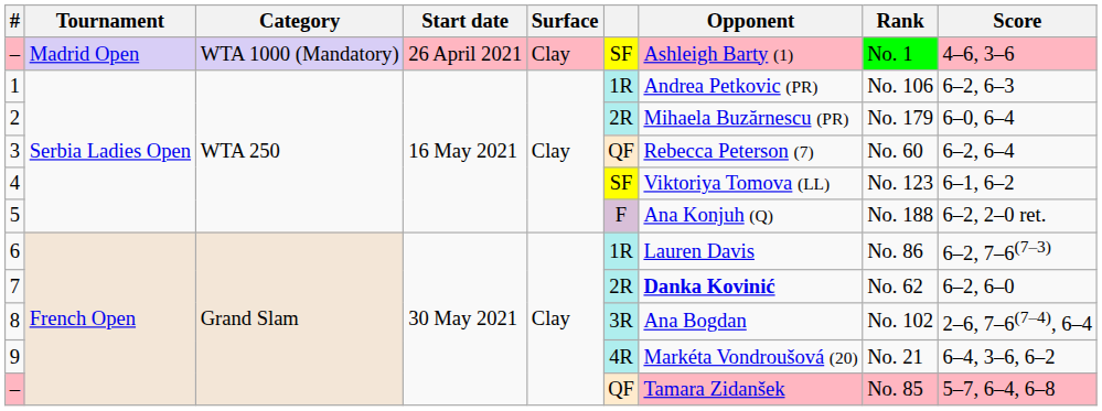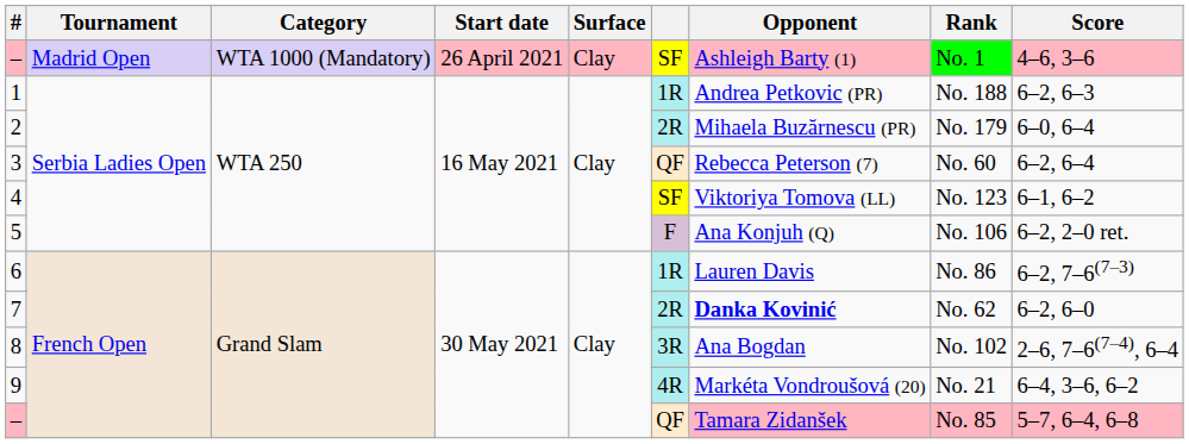1 | Rank: No. 106 -> No. 188
5 | Rank: No. 188 -> No. 106
